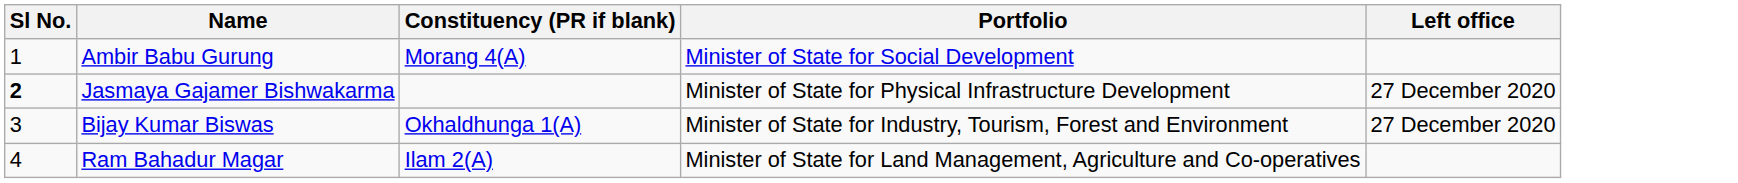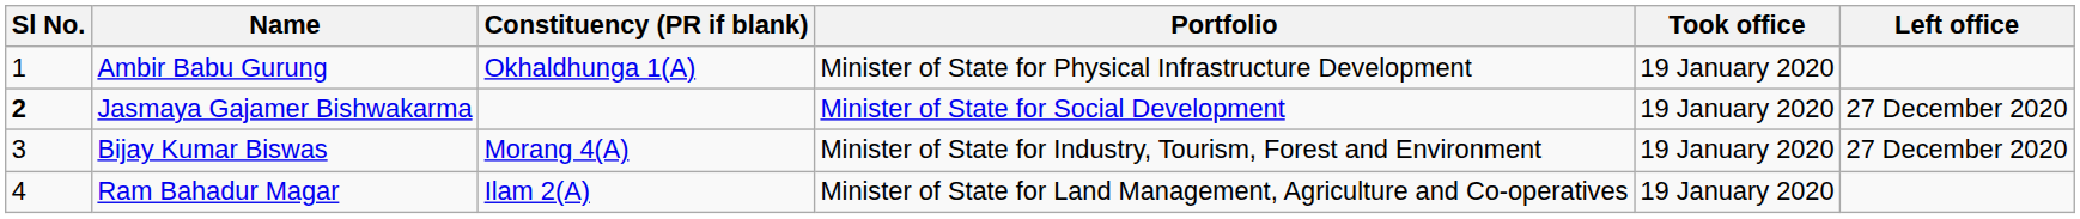+ column: Took office | 19 January 2020 | 19 January 2020 | 19 January 2020 | 19 January 2020
Ambir Babu Gurung | Constituency (PR if blank): Morang 4(A) -> Okhaldhunga 1(A)
Ambir Babu Gurung | Portfolio: Minister of State for Social Development -> Minister of State for Physical Infrastructure Development
Jasmaya Gajamer Bishwakarma | Portfolio: Minister of State for Physical Infrastructure Development -> Minister of State for Social Development
Bijay Kumar Biswas | Constituency (PR if blank): Okhaldhunga 1(A) -> Morang 4(A)
